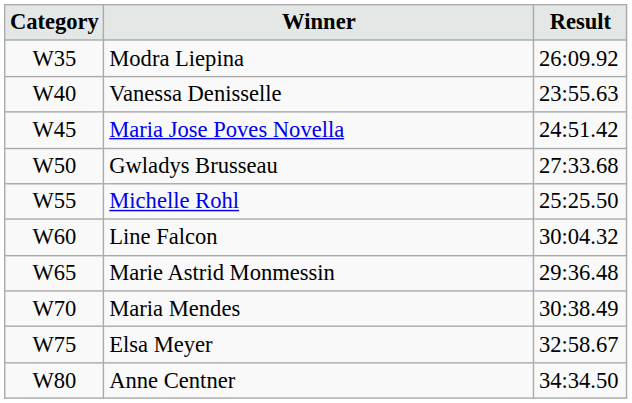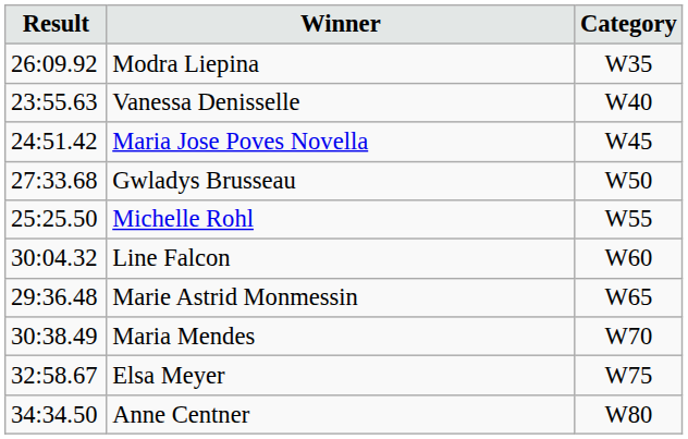columns swapped: Category <-> Result
